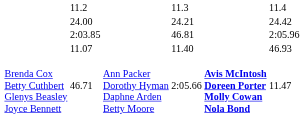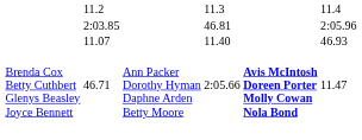- row: 24.00 | 24.21 | 24.42
